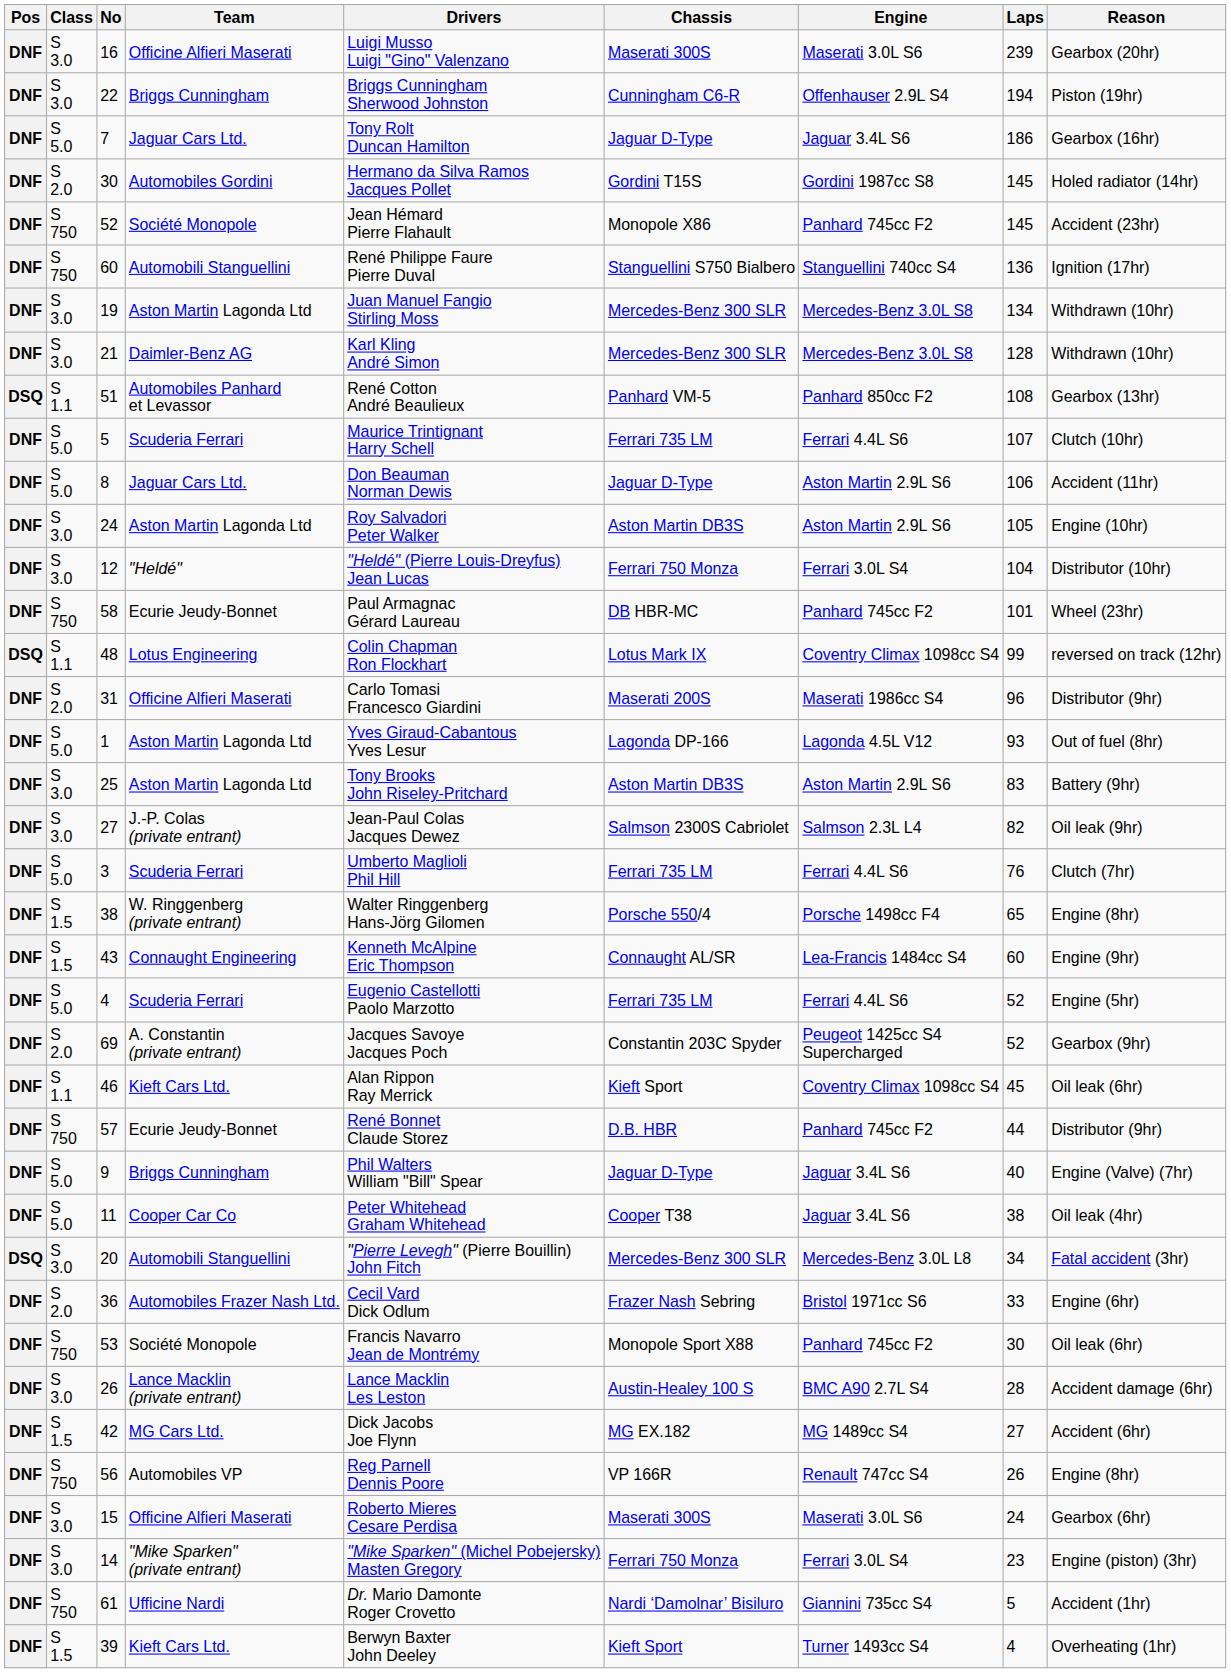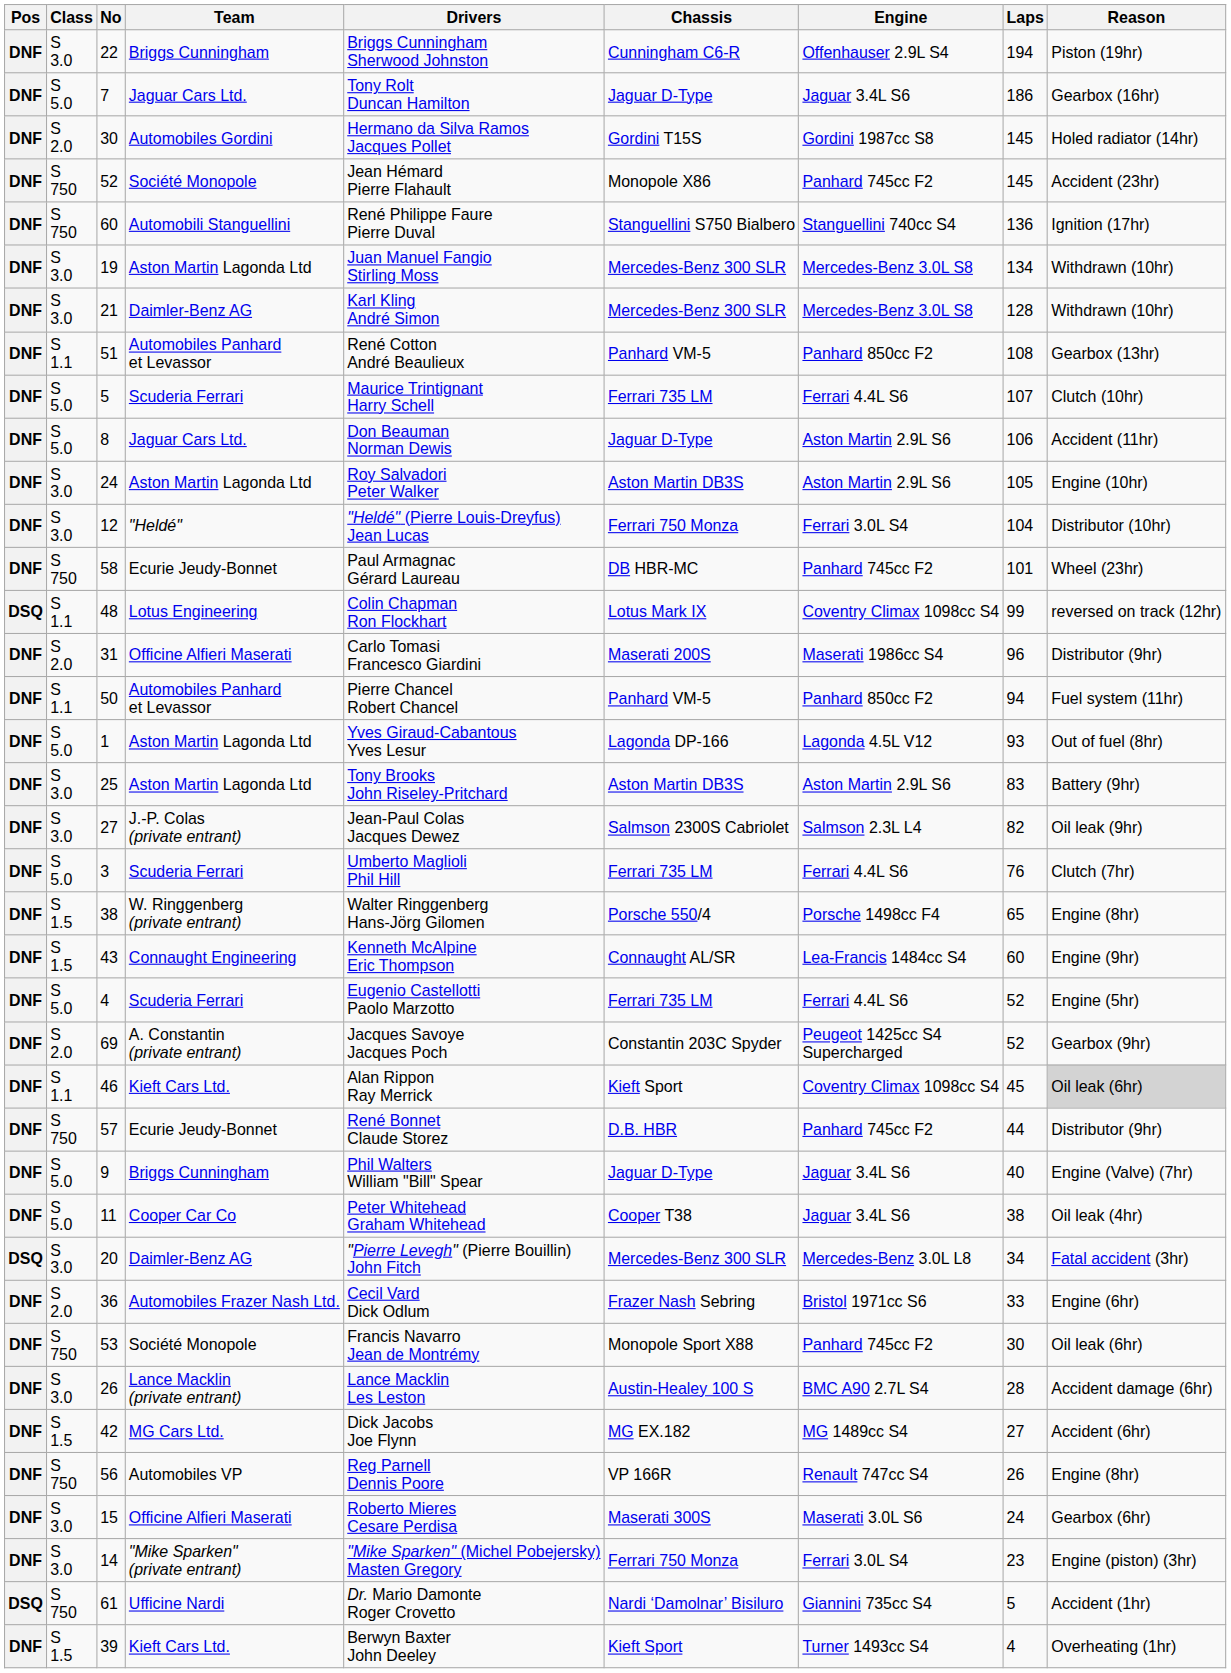- row: DNF | S 3.0 | 16 | Officine Alfieri Maserati | Luigi Musso Luigi "Gino" Valenzano | Maserati 300S | Maserati 3.0L S6 | 239 | Gearbox (20hr)
51 | Pos: DSQ -> DNF
+ row: DNF | S 1.1 | 50 | Automobiles Panhard et Levassor | Pierre Chancel Robert Chancel | Panhard VM-5 | Panhard 850cc F2 | 94 | Fuel system (11hr)
46 | Reason: no background -> lightgrey background
20 | Team: Automobili Stanguellini -> Daimler-Benz AG
61 | Pos: DNF -> DSQ
